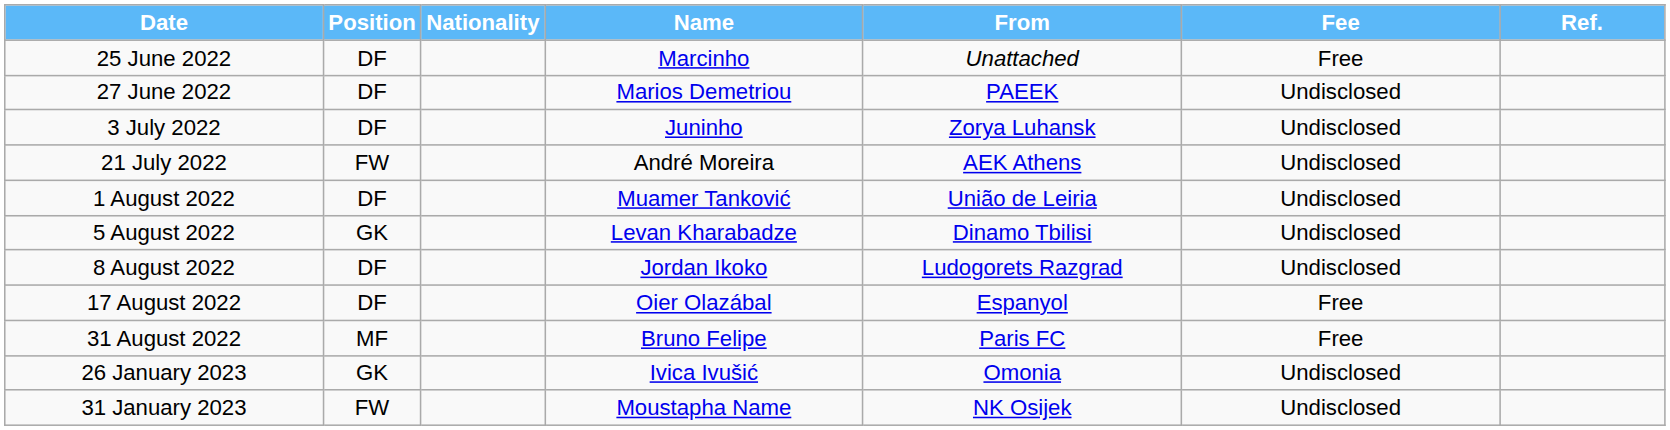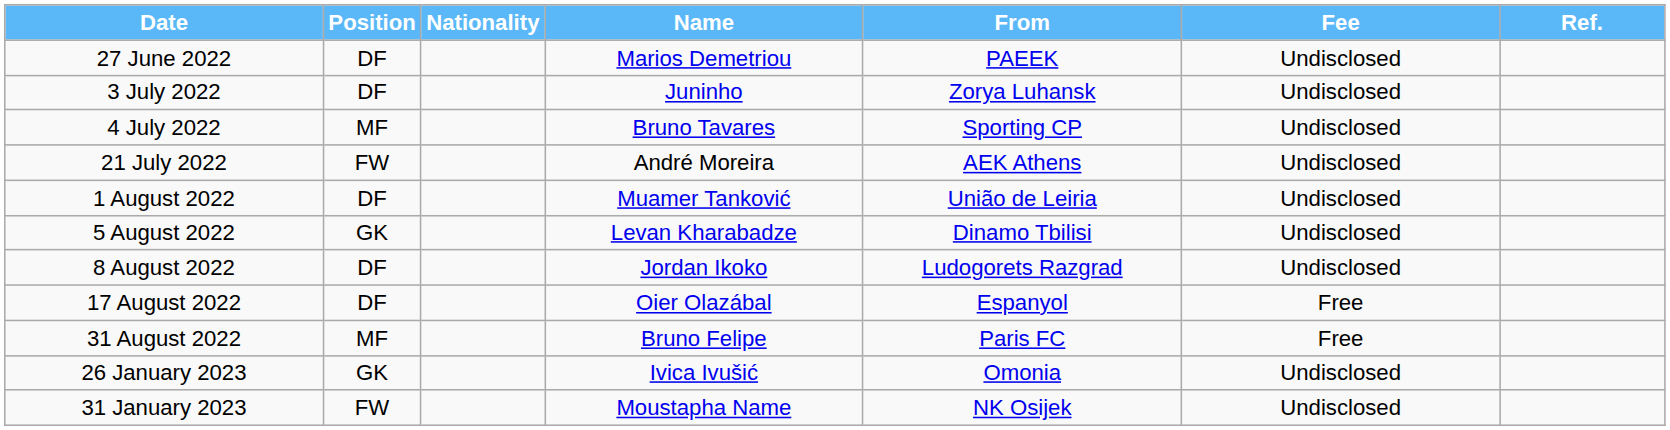- row: 25 June 2022 | DF | Marcinho | Unattached | Free
+ row: 4 July 2022 | MF | Bruno Tavares | Sporting CP | Undisclosed
